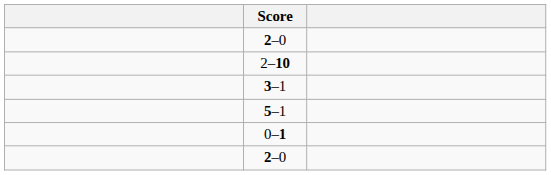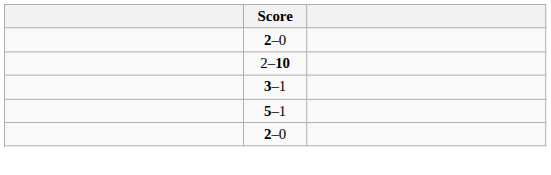- row: 0–1
